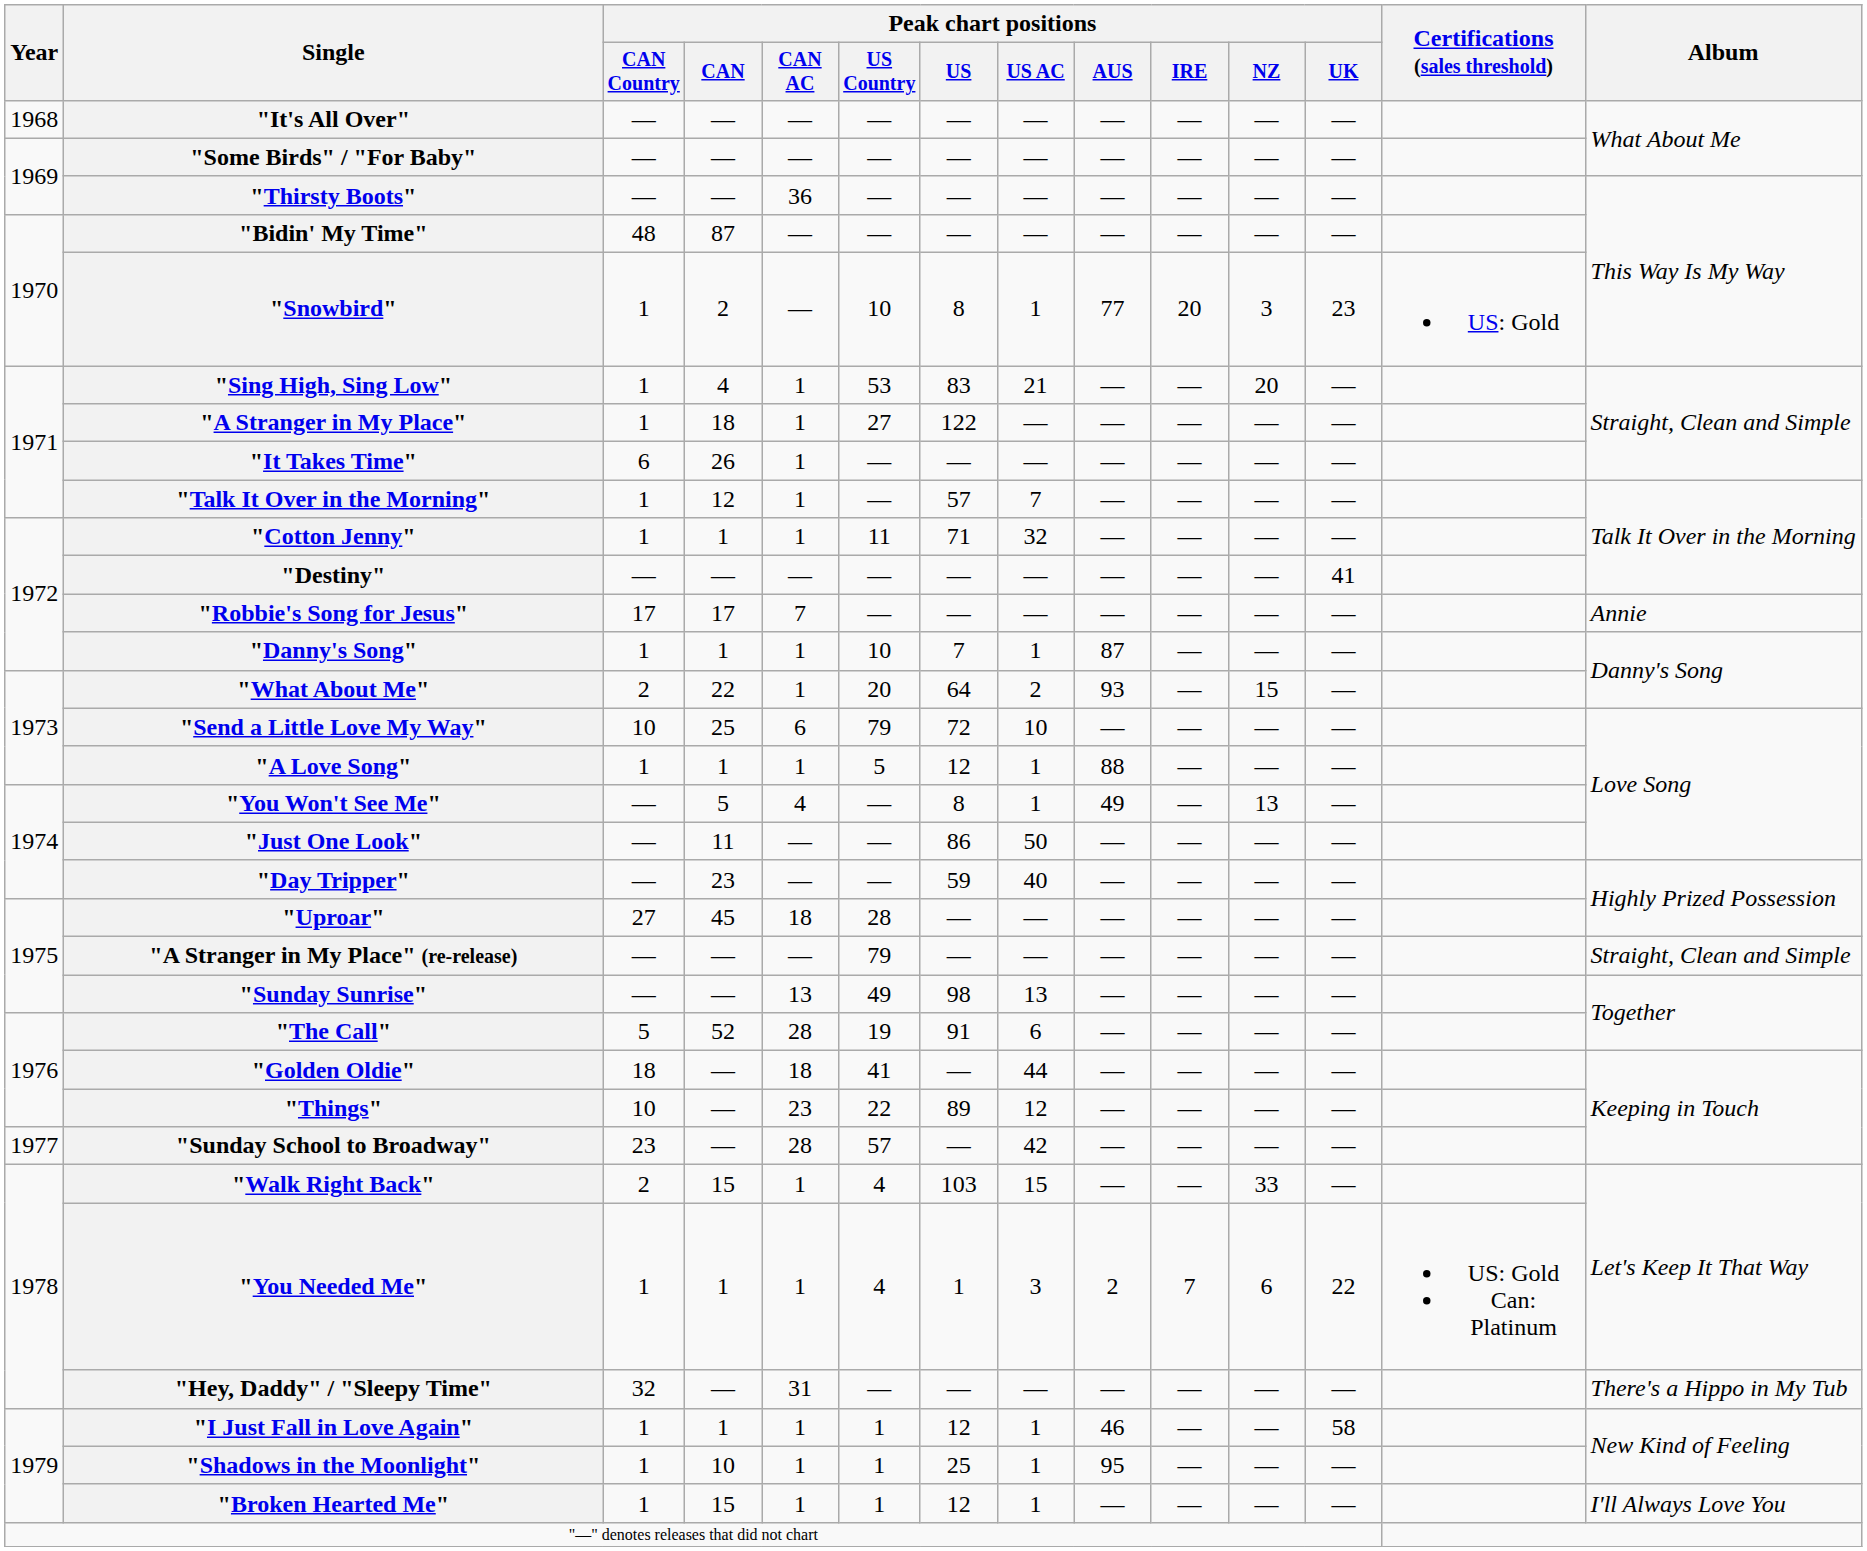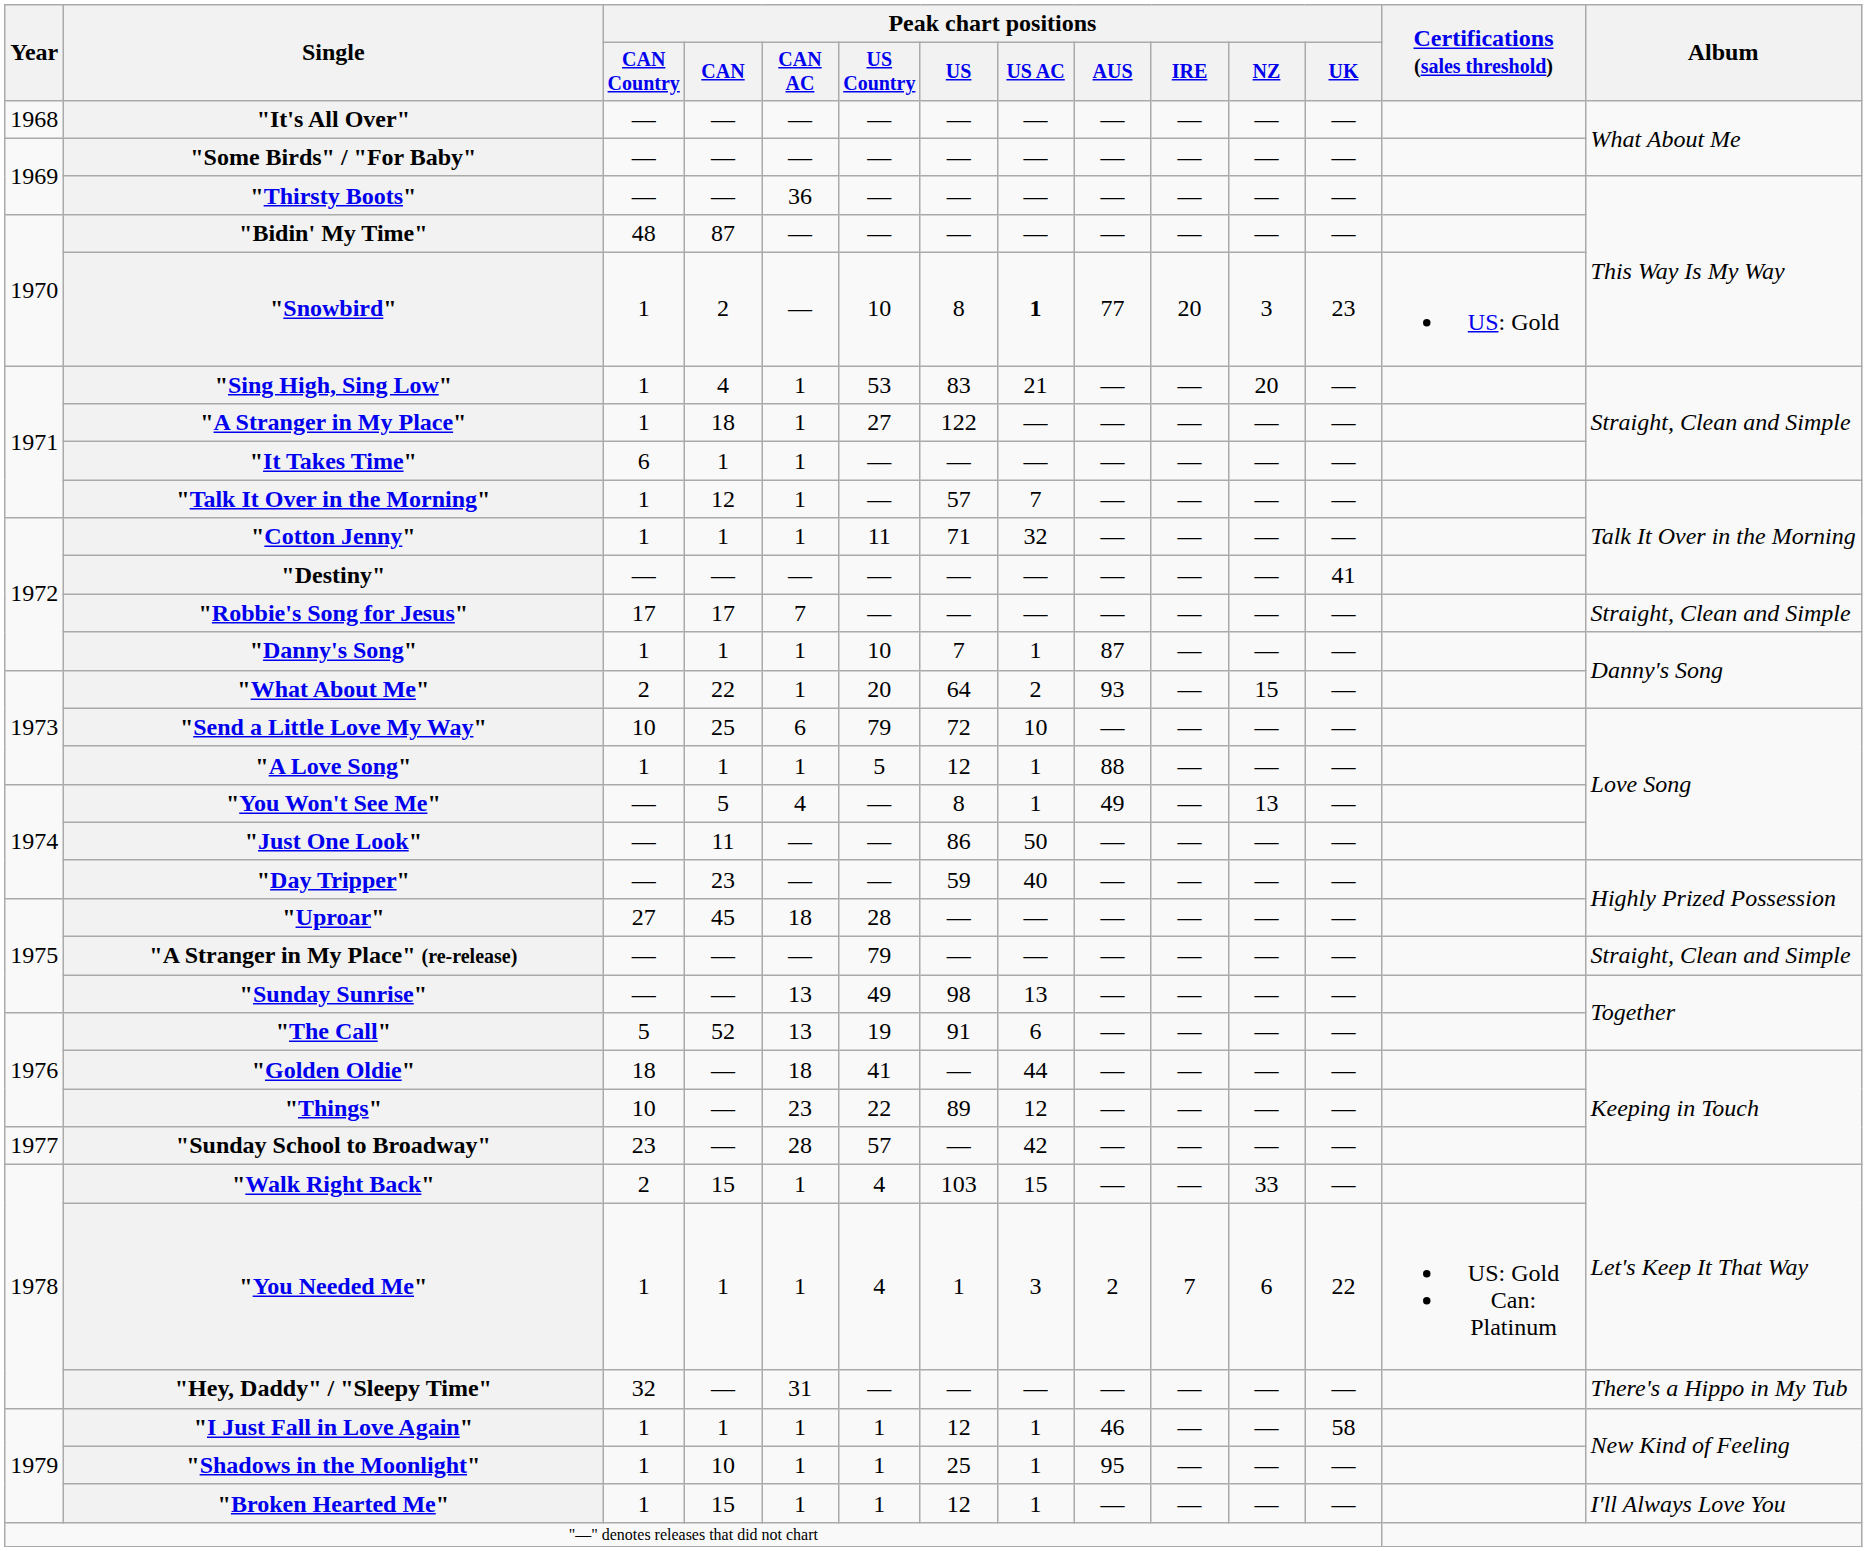"Snowbird" | Peak chart positions / US AC: normal -> bold
"It Takes Time" | Peak chart positions / CAN: 26 -> 1
"Robbie's Song for Jesus" | Album: Annie -> Straight, Clean and Simple
"The Call" | Peak chart positions / CAN AC: 28 -> 13
